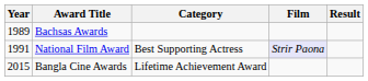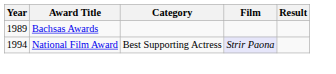National Film Award | Year: 1991 -> 1994
- row: 2015 | Bangla Cine Awards | Lifetime Achievement Award
